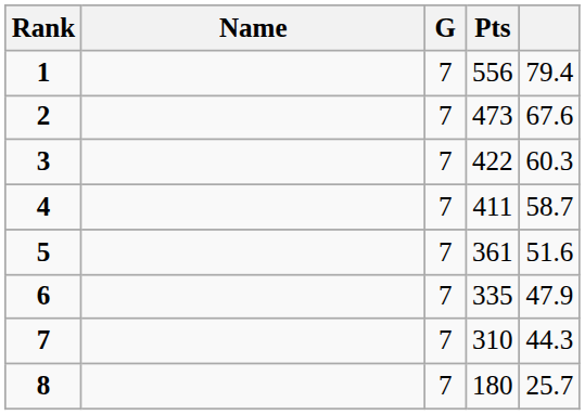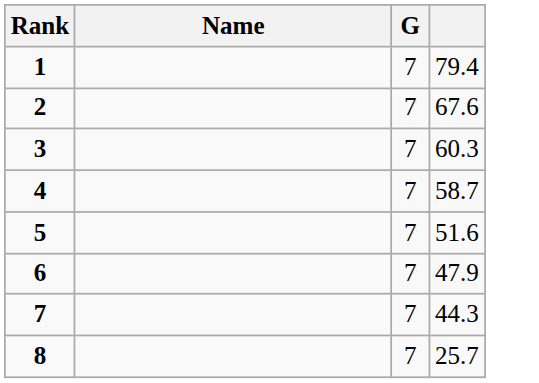- column: Pts | 556 | 473 | 422 | 411 | 361 | 335 | 310 | 180
